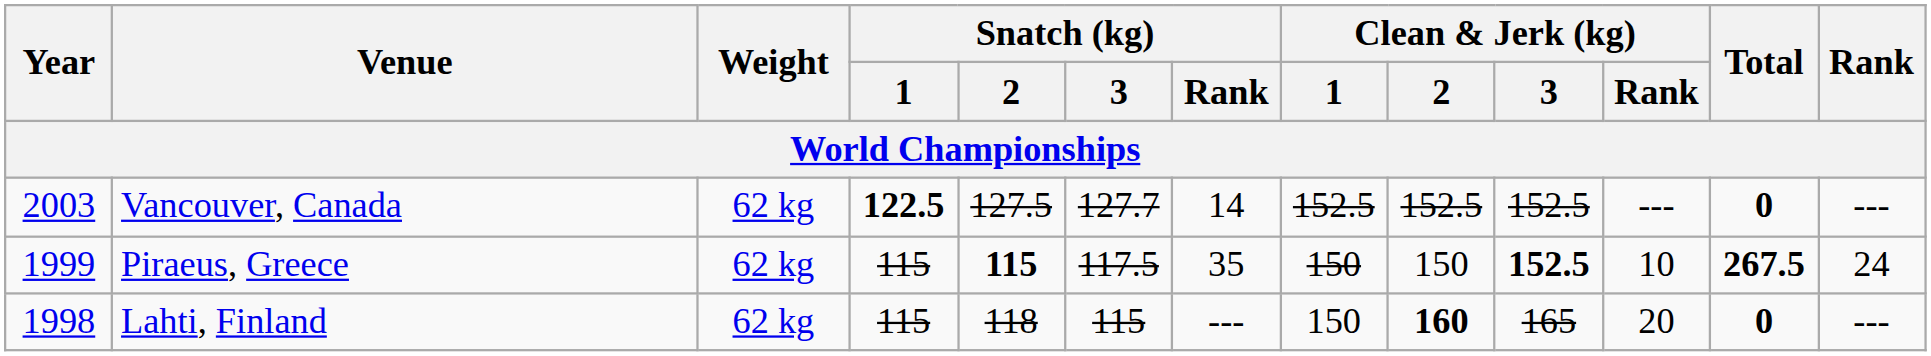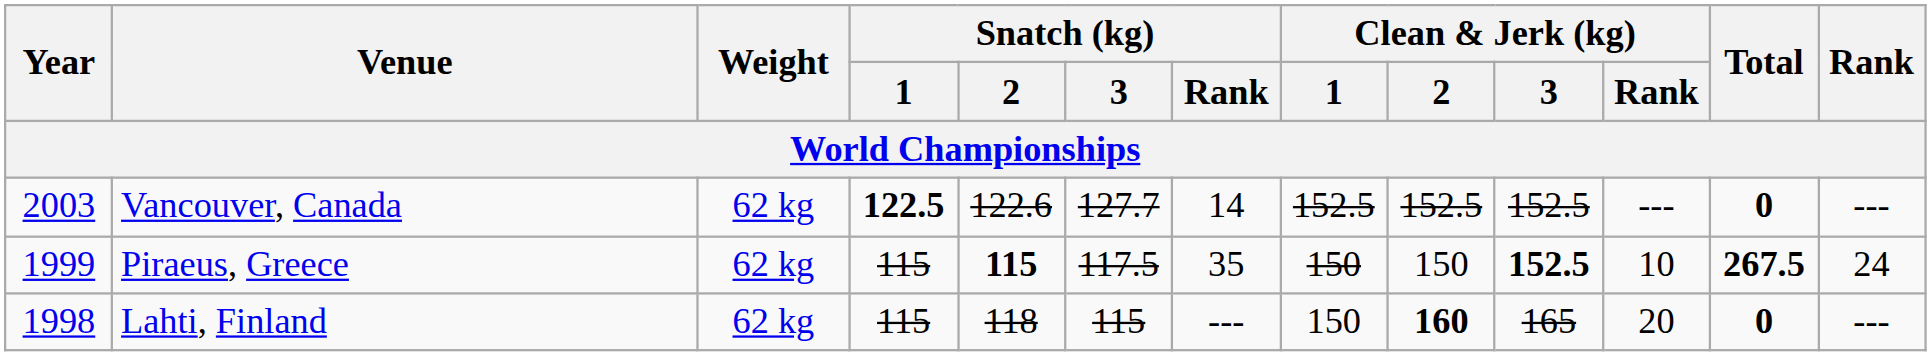Vancouver, Canada | Snatch (kg) / 2: 127.5 -> 122.6
